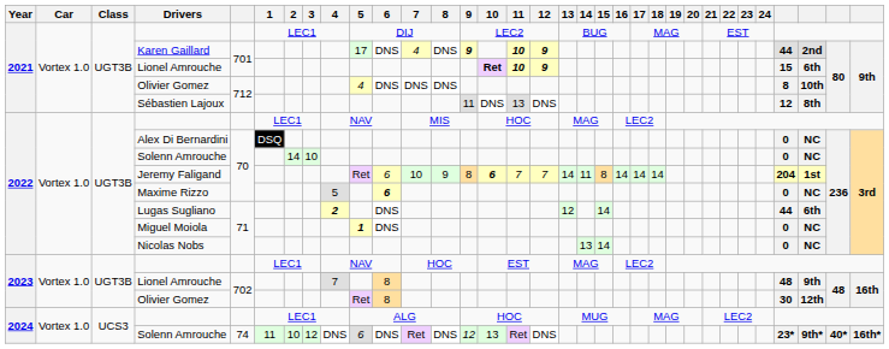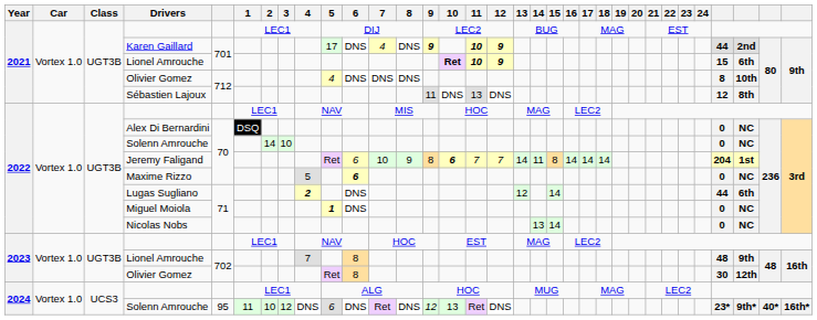2024 / Solenn Amrouche | column 5: 74 -> 95
